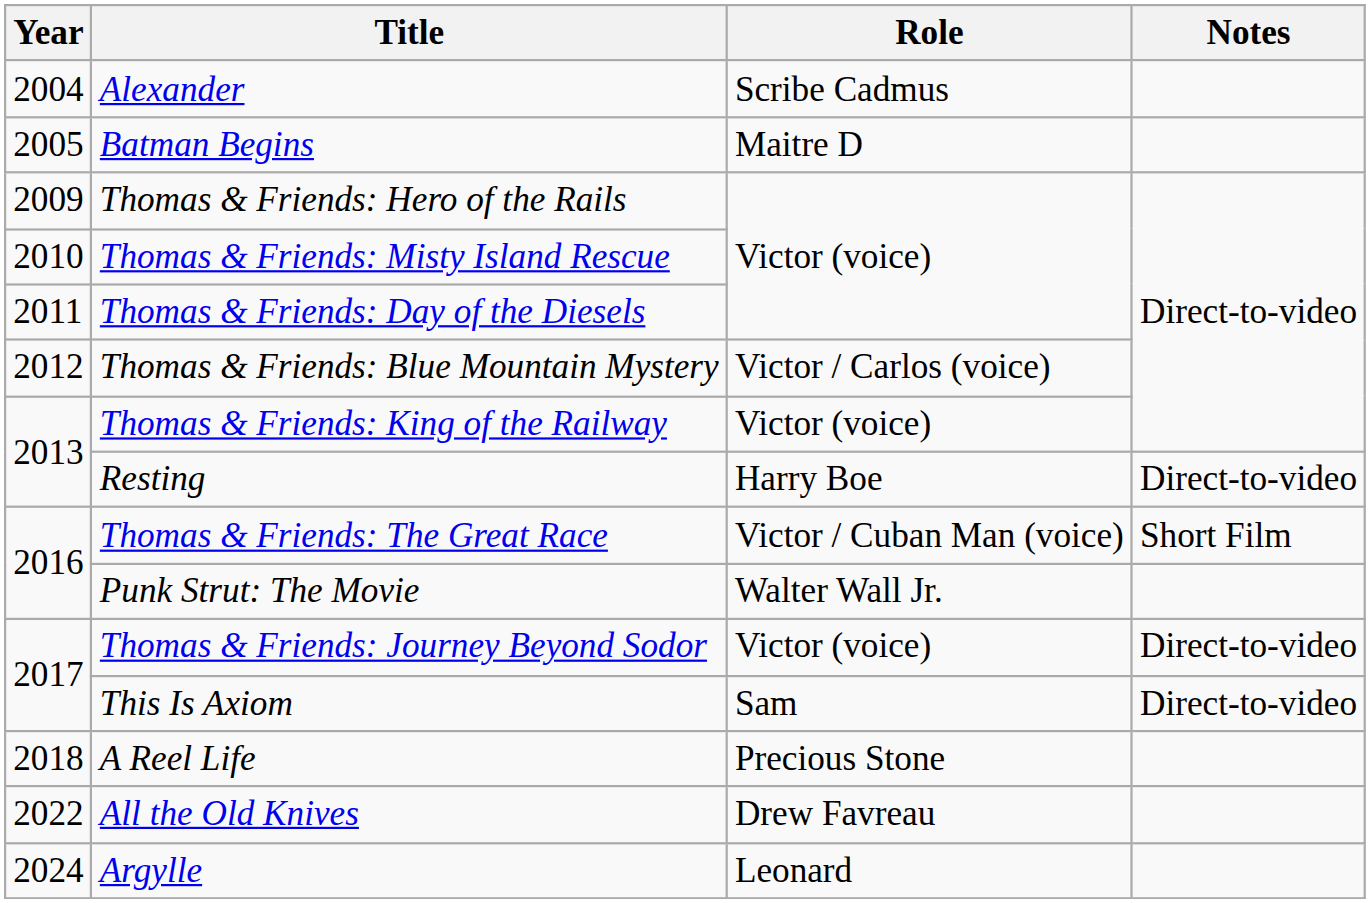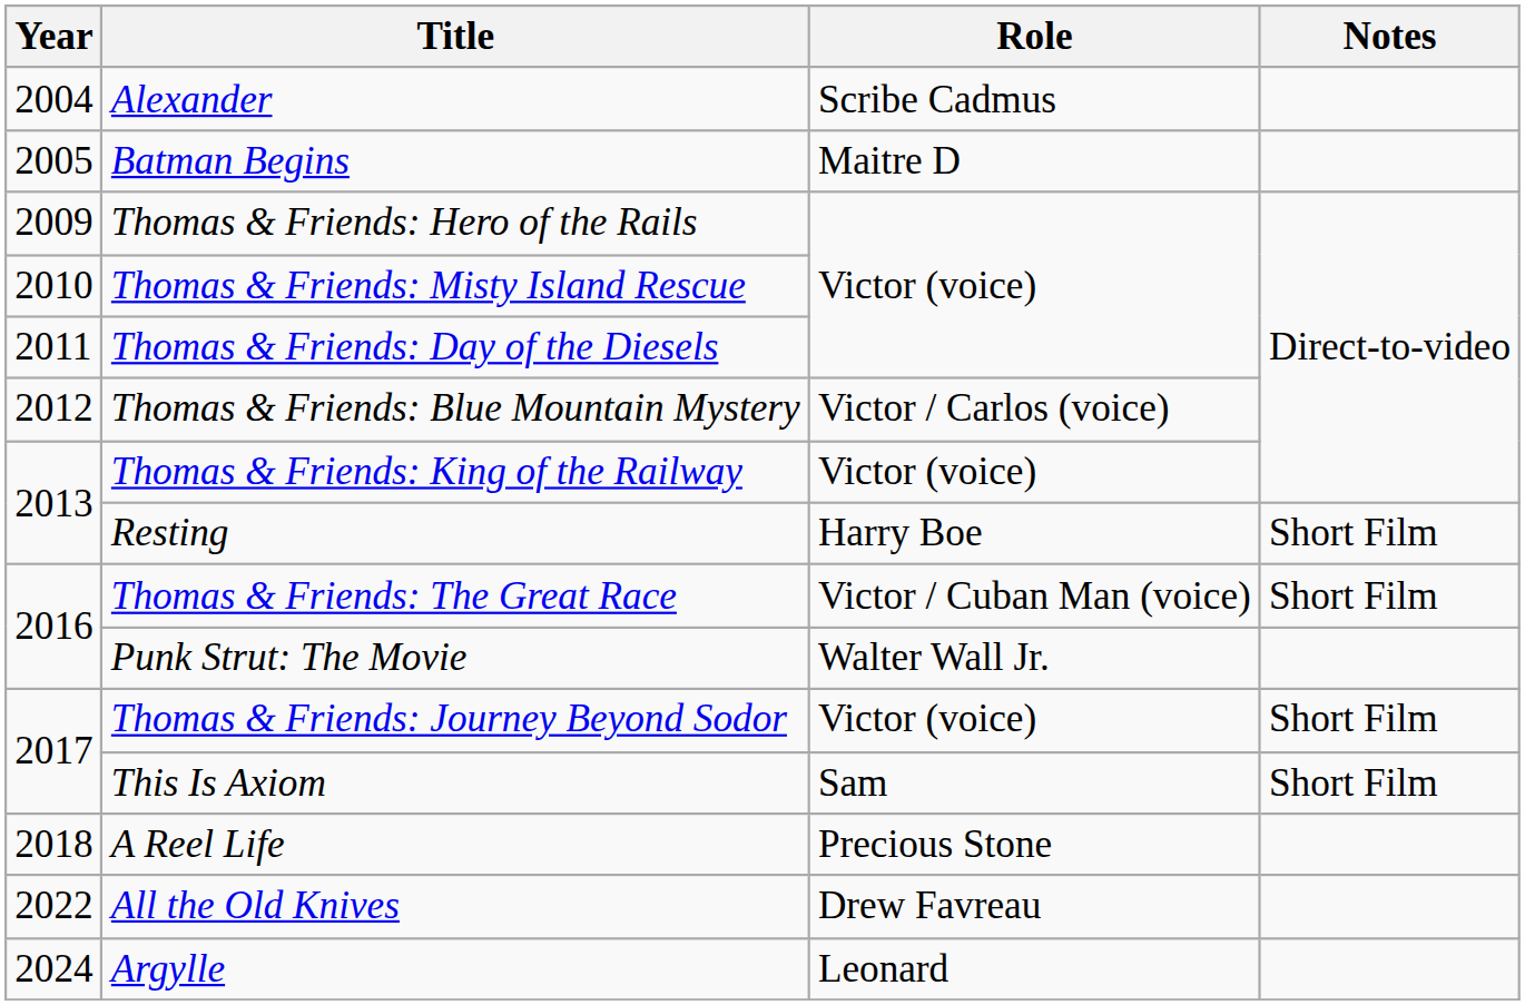Resting | Notes: Direct-to-video -> Short Film
Thomas & Friends: Journey Beyond Sodor | Notes: Direct-to-video -> Short Film
This Is Axiom | Notes: Direct-to-video -> Short Film
